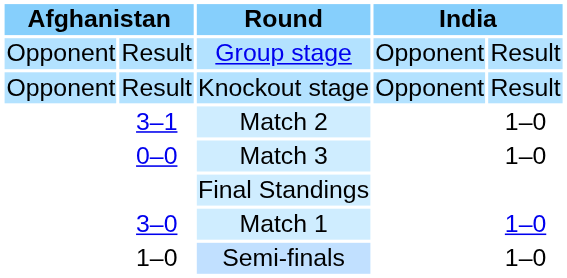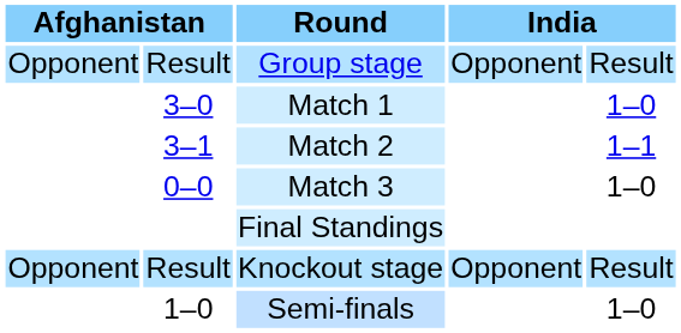rows swapped: Match 1 <-> Knockout stage
Match 2 | column 5: 1–0 -> 1–1
